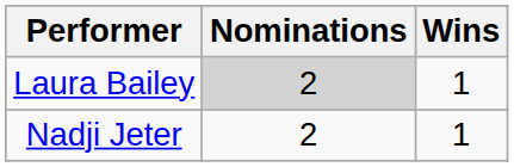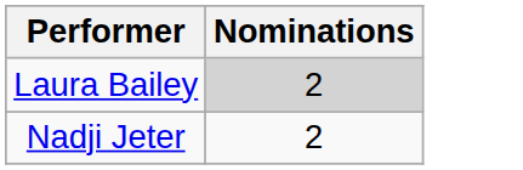- column: Wins | 1 | 1
